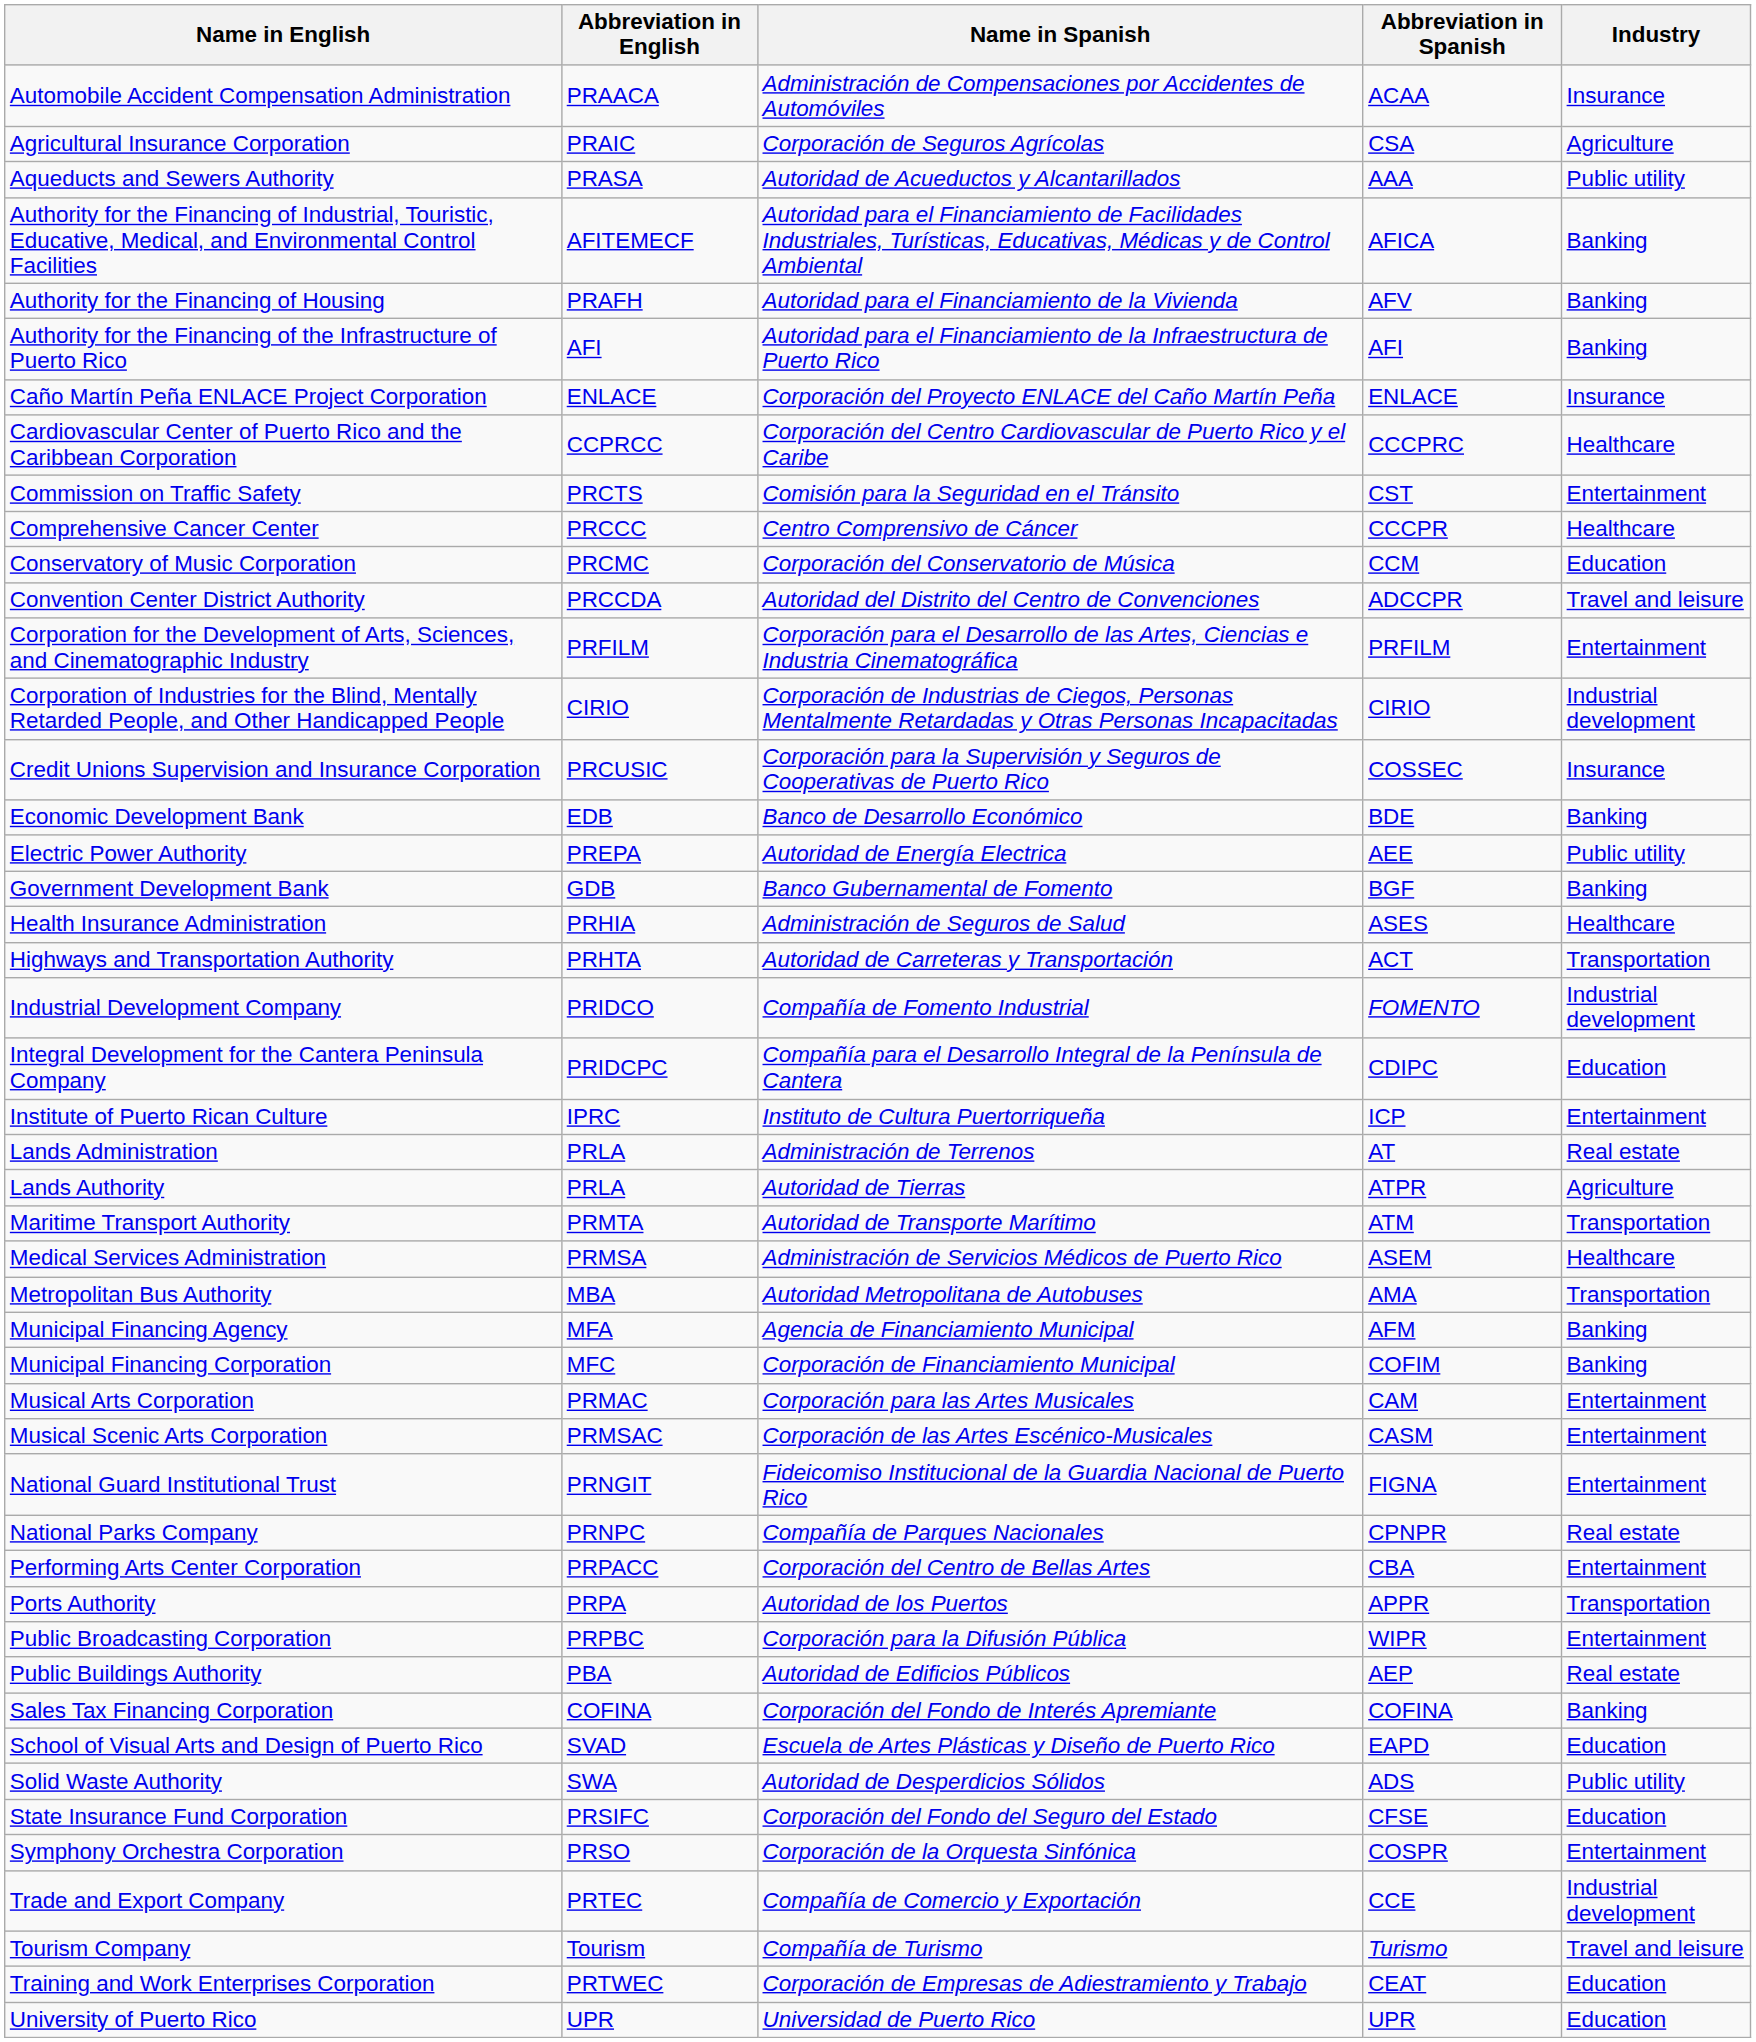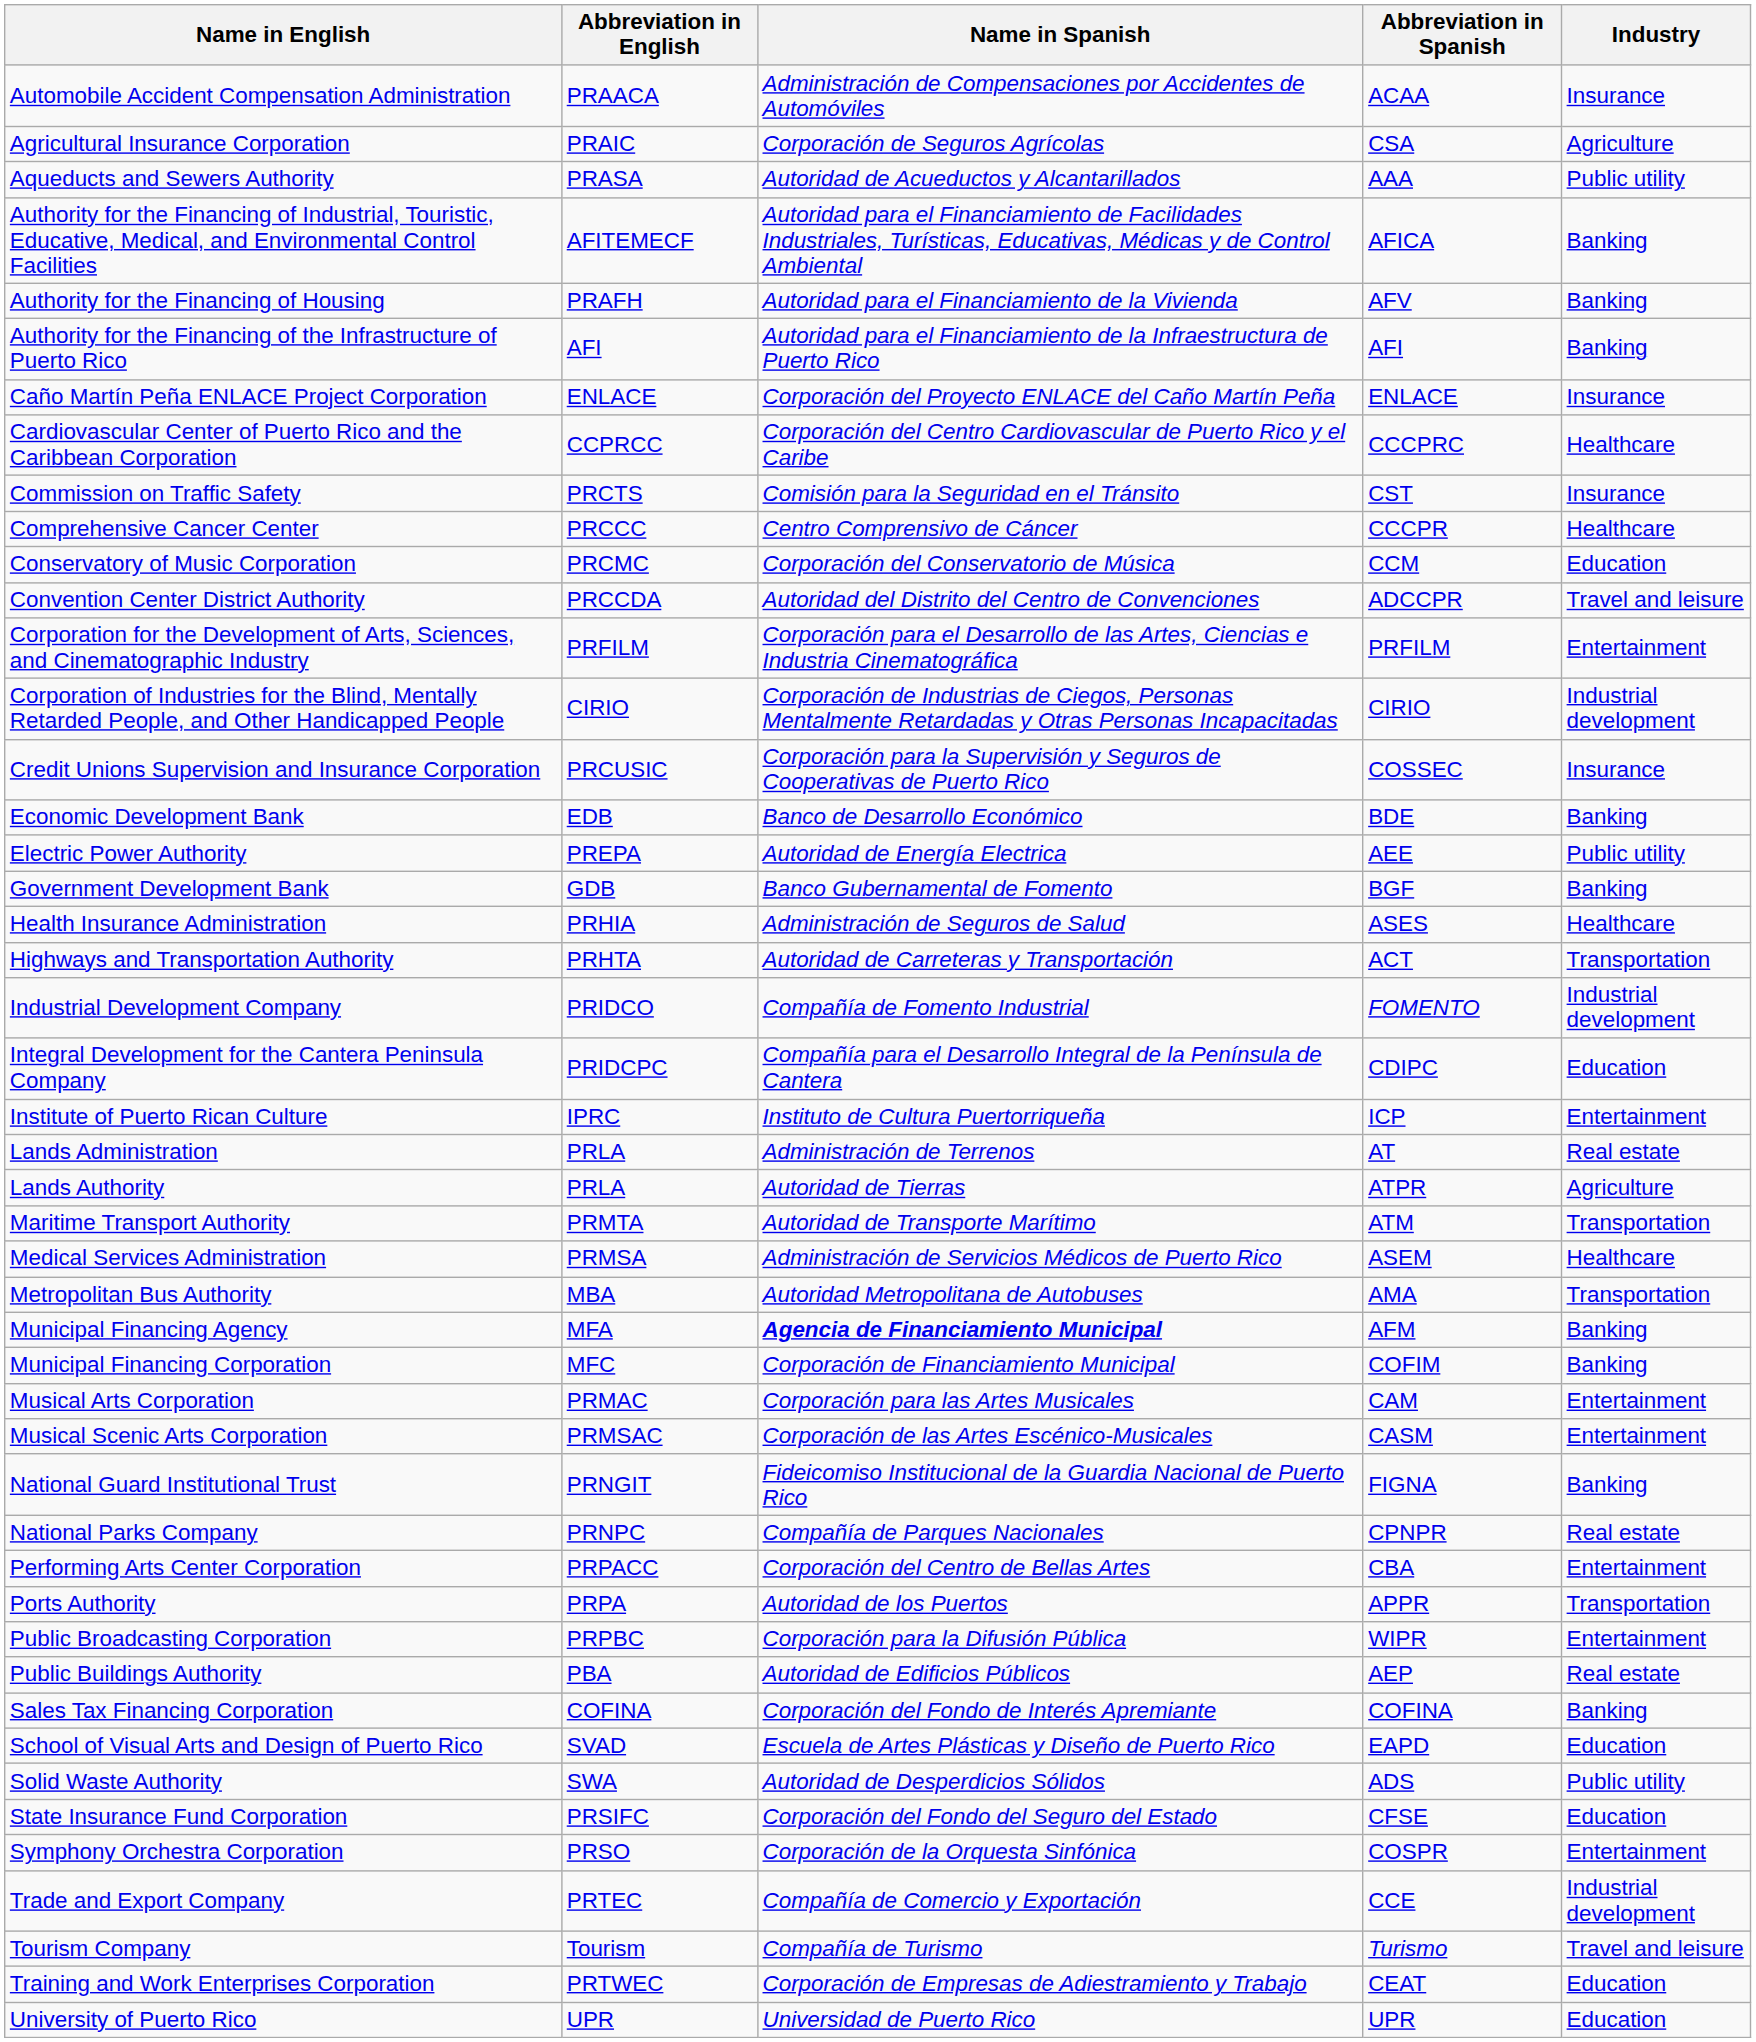Commission on Traffic Safety | Industry: Entertainment -> Insurance
Municipal Financing Agency | Name in Spanish: normal -> bold
National Guard Institutional Trust | Industry: Entertainment -> Banking
